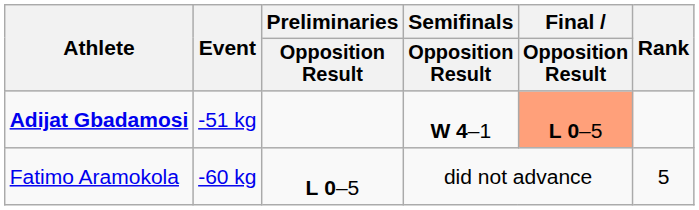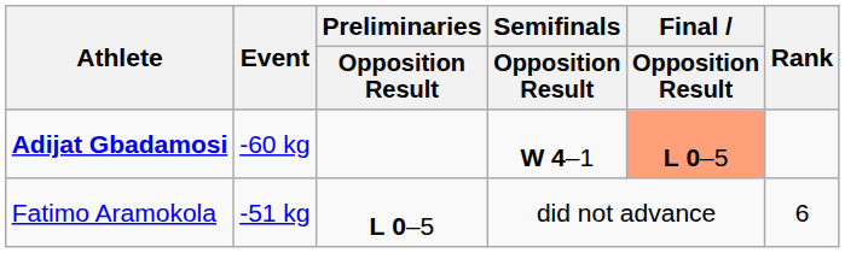Adijat Gbadamosi | Event: -51 kg -> -60 kg
Fatimo Aramokola | Event: -60 kg -> -51 kg
Fatimo Aramokola | Rank: 5 -> 6
